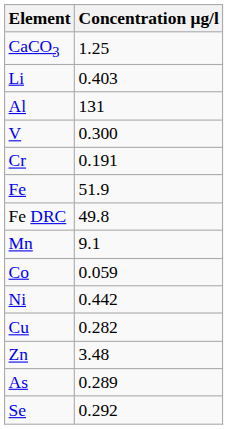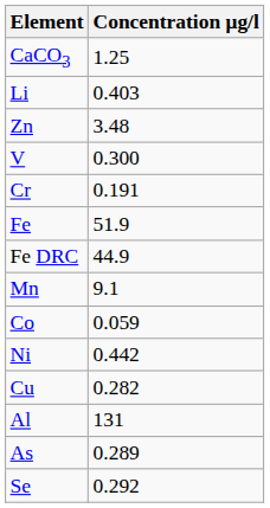rows swapped: Al <-> Zn
Fe DRC | Concentration μg/l: 49.8 -> 44.9
